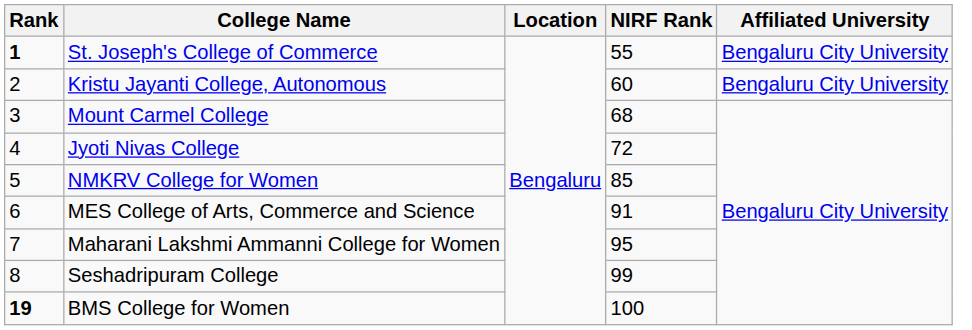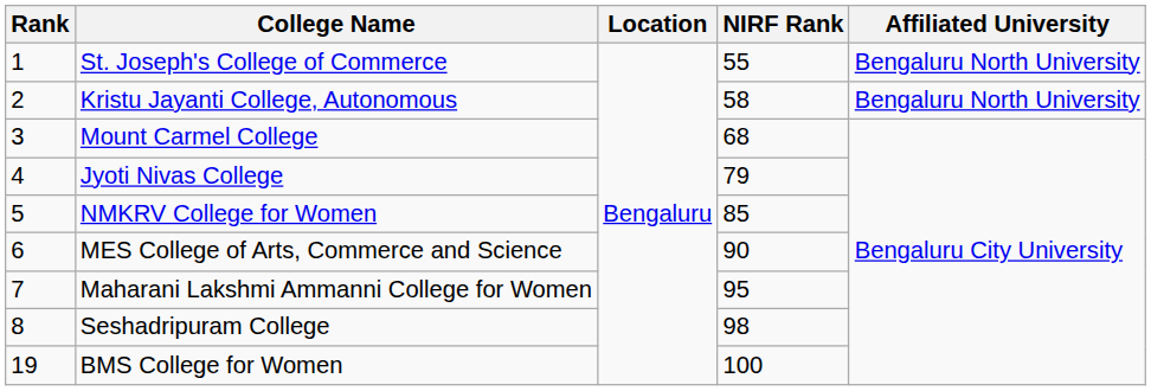St. Joseph's College of Commerce | Rank: bold -> normal
St. Joseph's College of Commerce | Affiliated University: Bengaluru City University -> Bengaluru North University
Kristu Jayanti College, Autonomous | NIRF Rank: 60 -> 58
Kristu Jayanti College, Autonomous | Affiliated University: Bengaluru City University -> Bengaluru North University
Jyoti Nivas College | NIRF Rank: 72 -> 79
MES College of Arts, Commerce and Science | NIRF Rank: 91 -> 90
Seshadripuram College | NIRF Rank: 99 -> 98
BMS College for Women | Rank: bold -> normal
